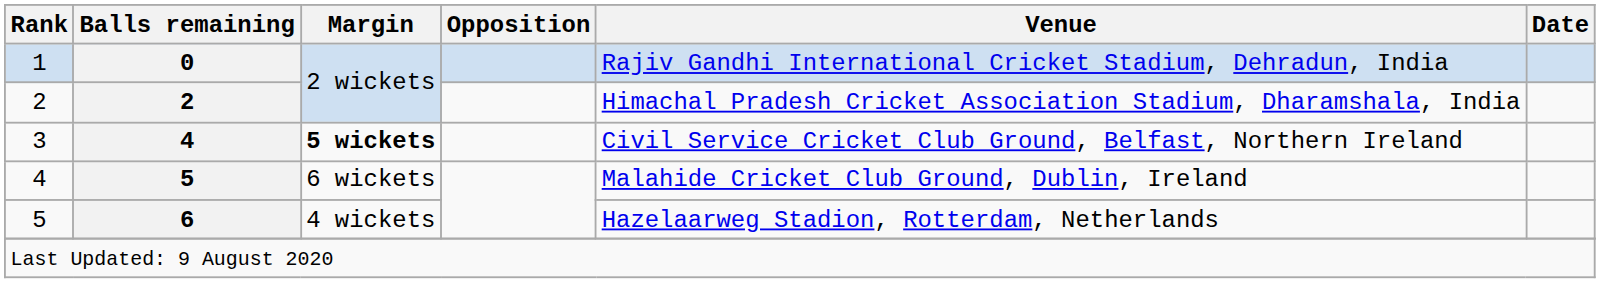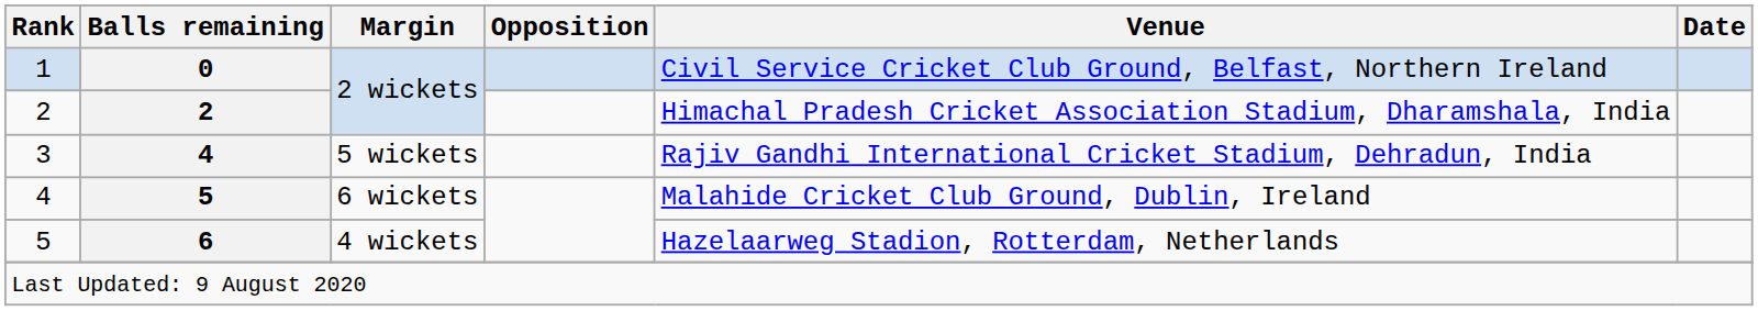1 | Venue: Rajiv Gandhi International Cricket Stadium, Dehradun, India -> Civil Service Cricket Club Ground, Belfast, Northern Ireland
3 | Margin: bold -> normal
3 | Venue: Civil Service Cricket Club Ground, Belfast, Northern Ireland -> Rajiv Gandhi International Cricket Stadium, Dehradun, India
